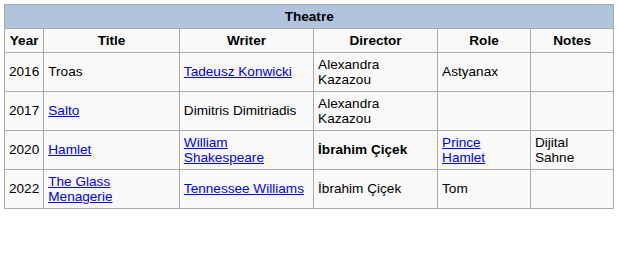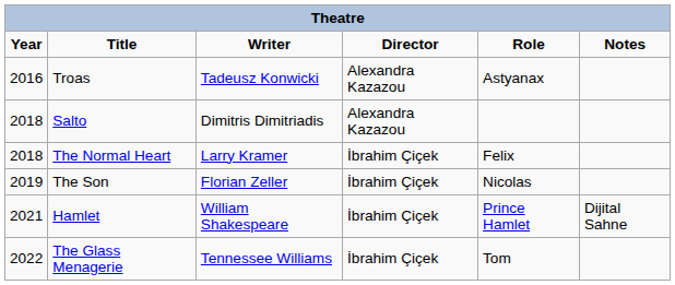Salto | Year: 2017 -> 2018
+ row: 2018 | The Normal Heart | Larry Kramer | İbrahim Çiçek | Felix
+ row: 2019 | The Son | Florian Zeller | İbrahim Çiçek | Nicolas
Hamlet | Year: 2020 -> 2021
Hamlet | Director: bold -> normal
